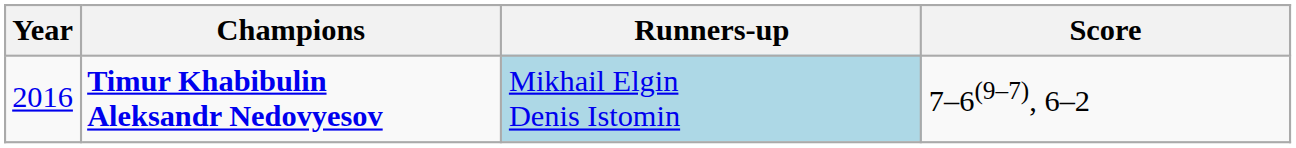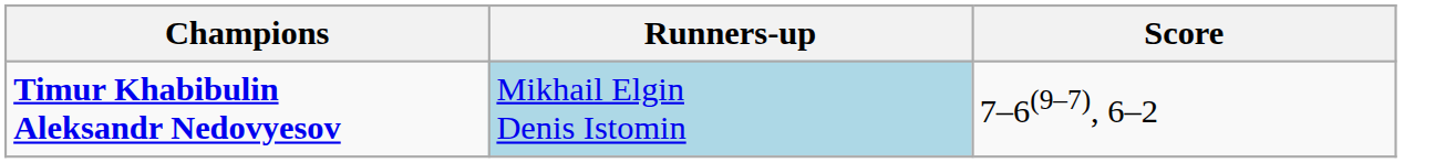- column: Year | 2016
